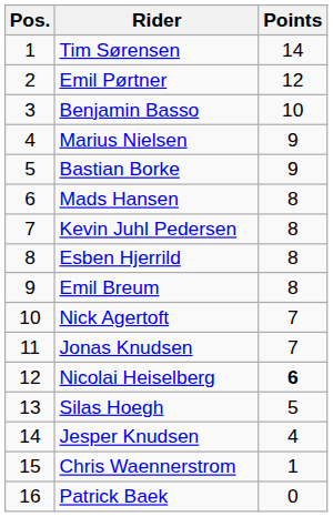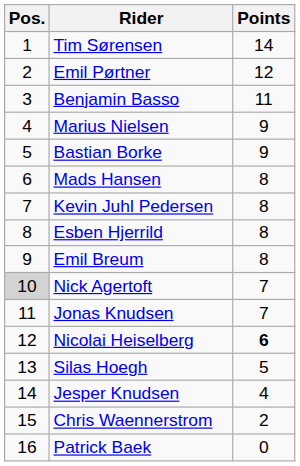Benjamin Basso | Points: 10 -> 11
Nick Agertoft | Pos.: no background -> lightgrey background
Chris Waennerstrom | Points: 1 -> 2
